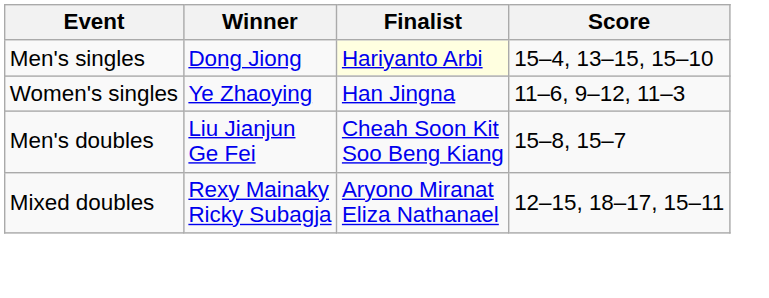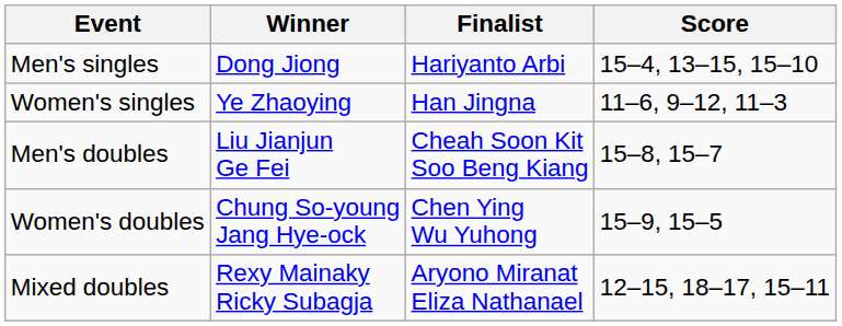Men's singles | Finalist: lightyellow background -> no background
+ row: Women's doubles | Chung So-young Jang Hye-ock | Chen Ying Wu Yuhong | 15–9, 15–5
